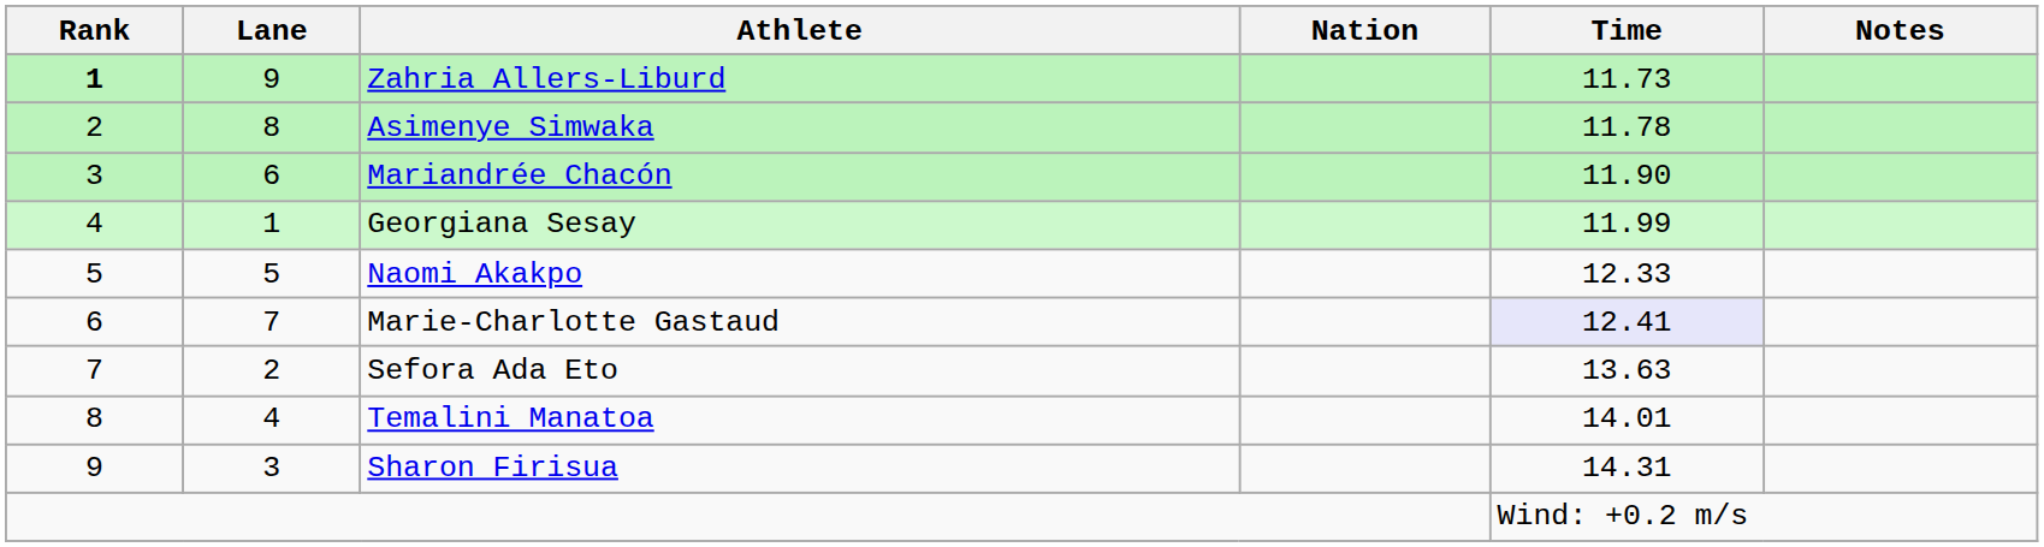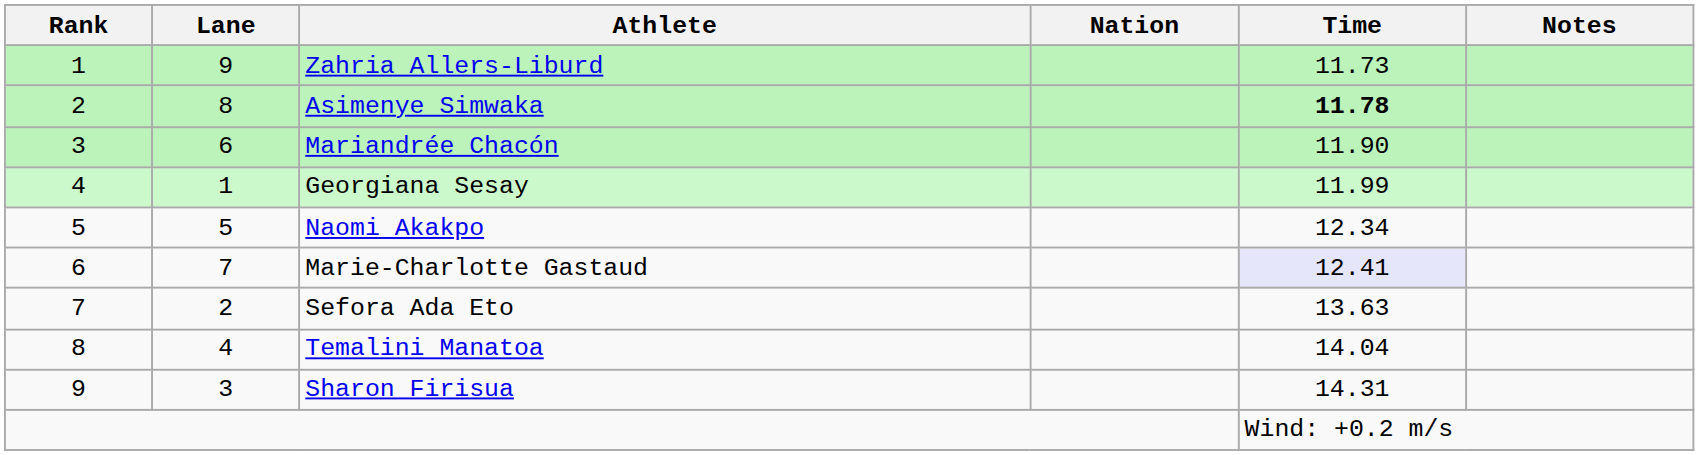Zahria Allers-Liburd | Rank: bold -> normal
Asimenye Simwaka | Time: normal -> bold
Naomi Akakpo | Time: 12.33 -> 12.34
Temalini Manatoa | Time: 14.01 -> 14.04
